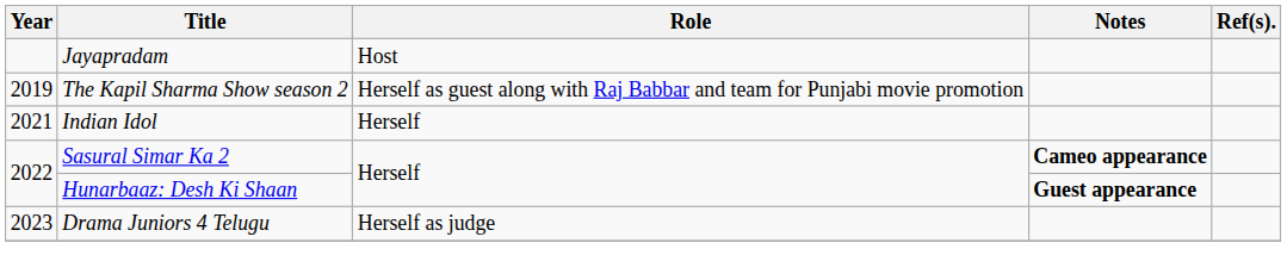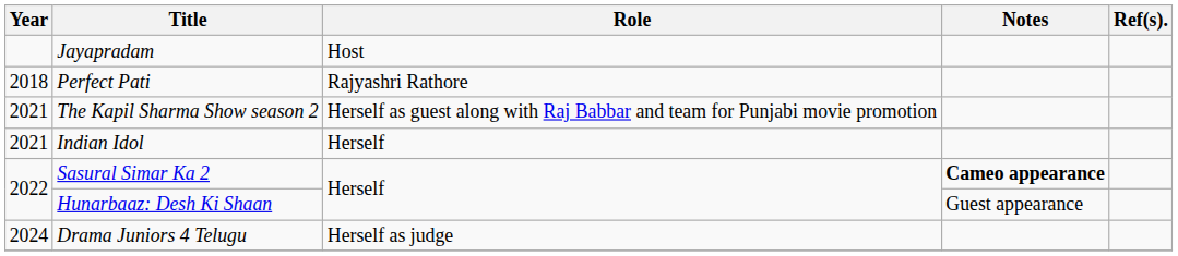+ row: 2018 | Perfect Pati | Rajyashri Rathore
The Kapil Sharma Show season 2 | Year: 2019 -> 2021
Hunarbaaz: Desh Ki Shaan | Notes: bold -> normal
Drama Juniors 4 Telugu | Year: 2023 -> 2024
